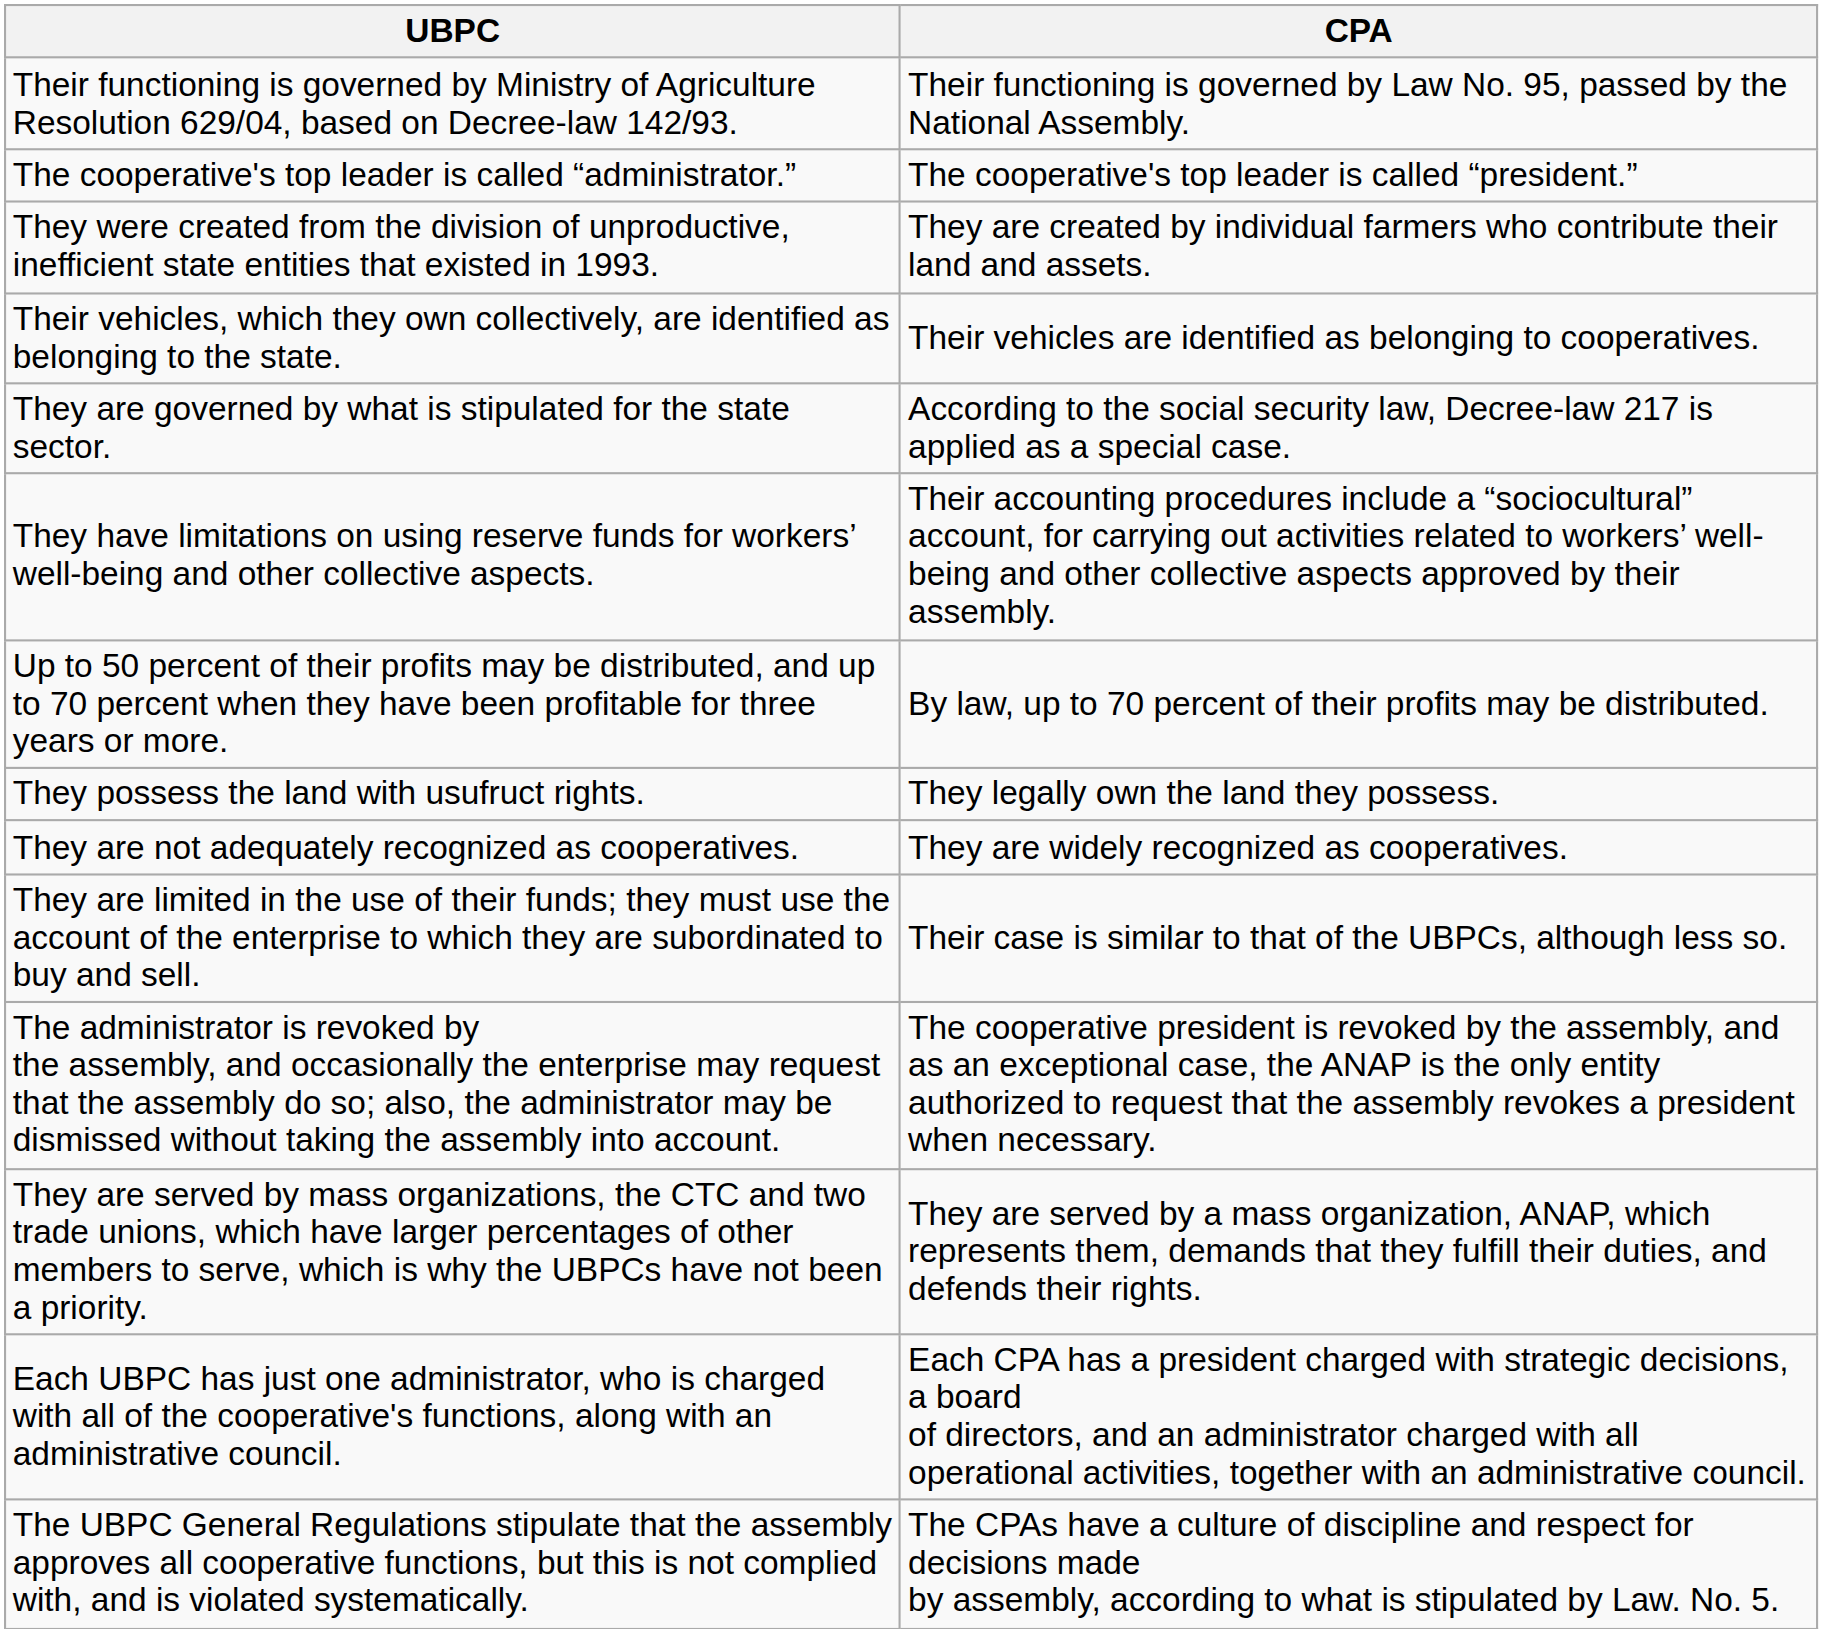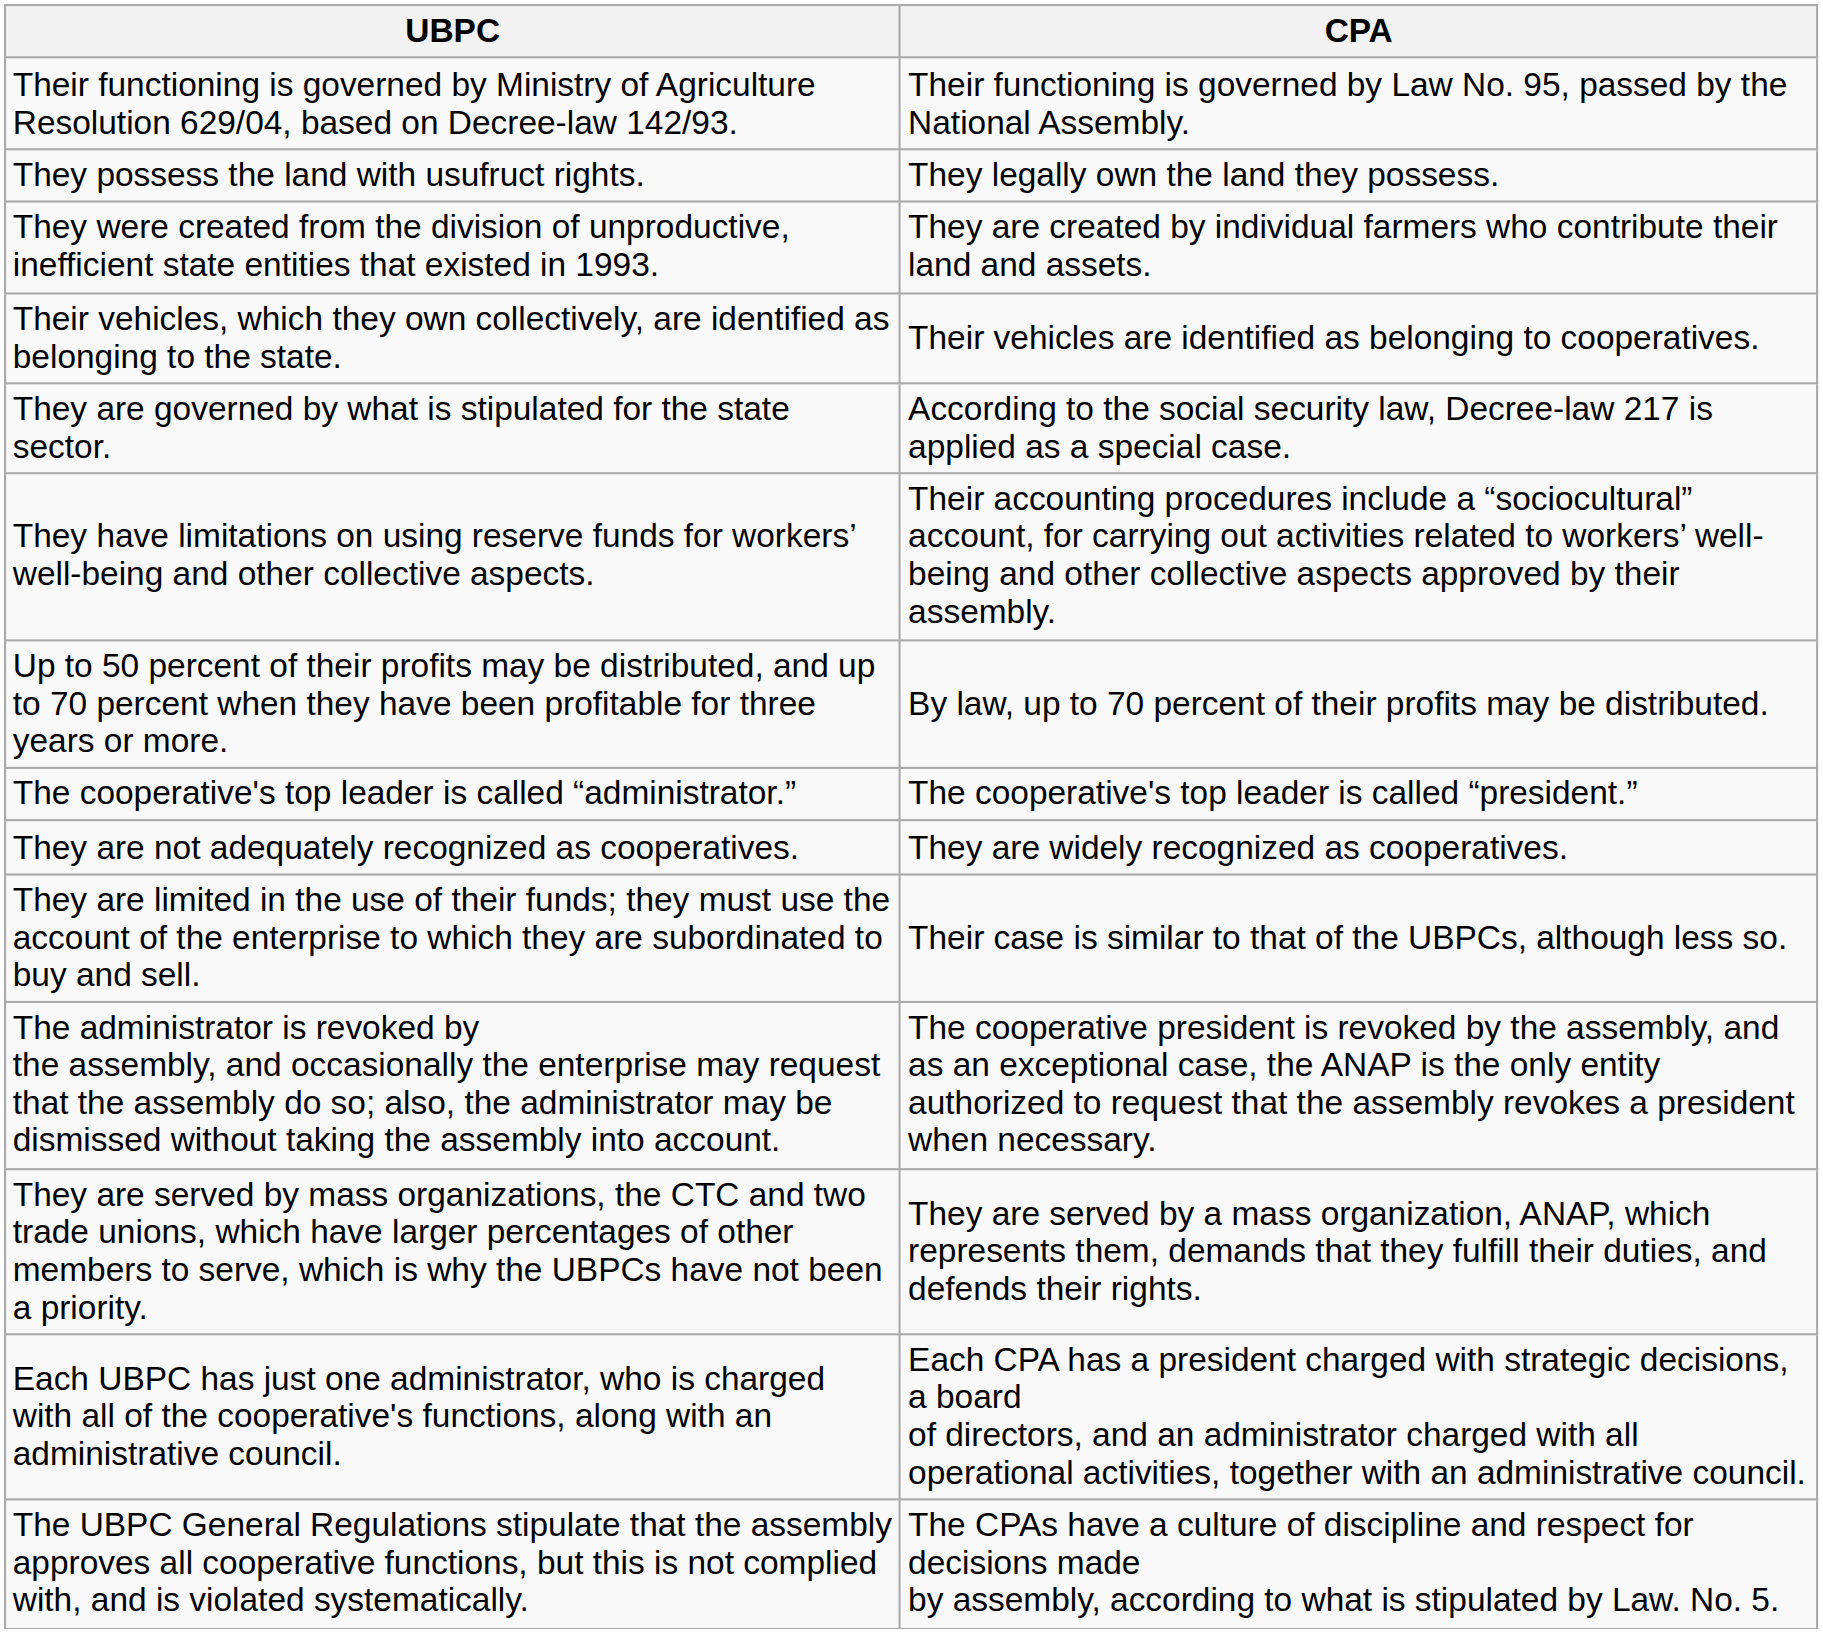rows swapped: They possess the land with usufruct rights. <-> The cooperative's top leader is called “administrator.”
